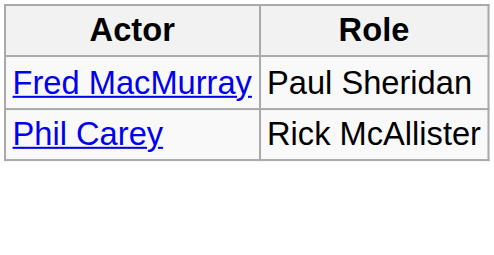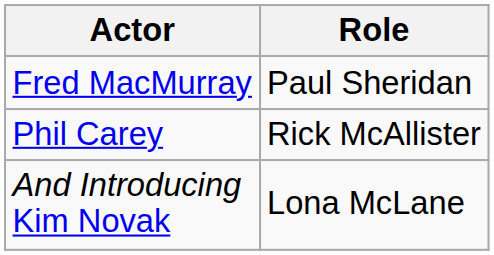+ row: And Introducing Kim Novak | Lona McLane
